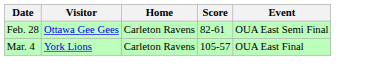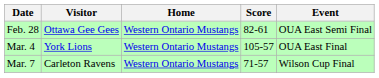Feb. 28 | Home: Carleton Ravens -> Western Ontario Mustangs
Mar. 4 | Home: Carleton Ravens -> Western Ontario Mustangs
+ row: Mar. 7 | Carleton Ravens | Western Ontario Mustangs | 71-57 | Wilson Cup Final
